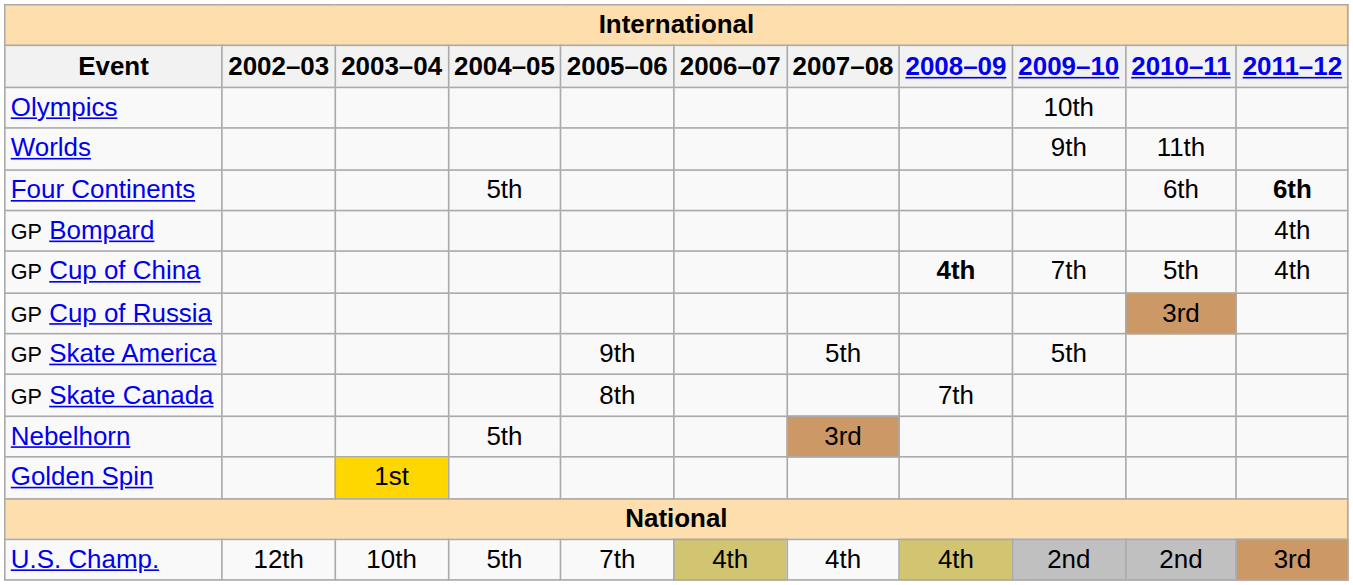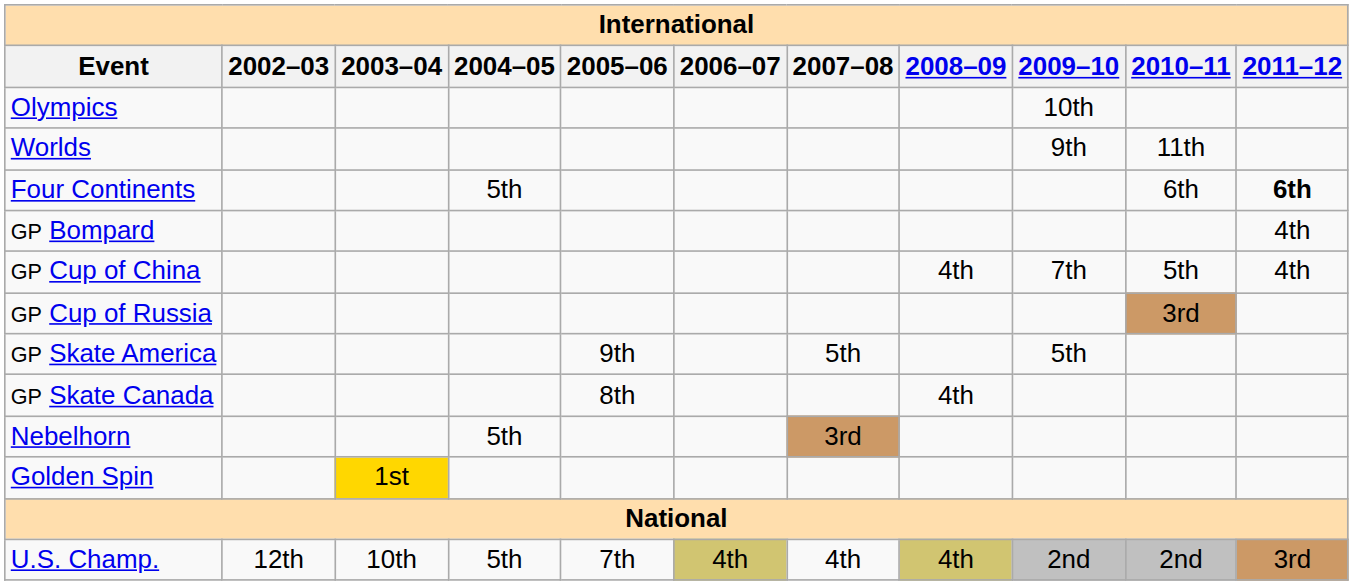GP Cup of China | 2008–09: bold -> normal
GP Skate Canada | 2008–09: 7th -> 4th
